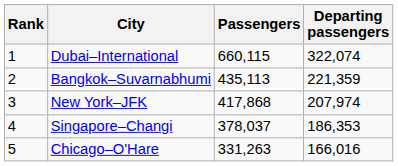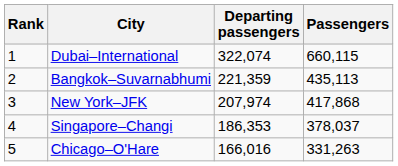columns swapped: Departing passengers <-> Passengers
